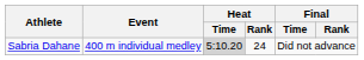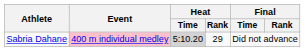Sabria Dahane | Event: no background -> pink background
Sabria Dahane | Heat / Rank: 24 -> 29
